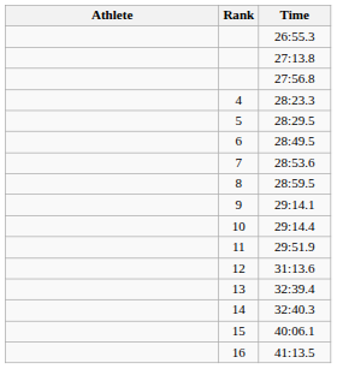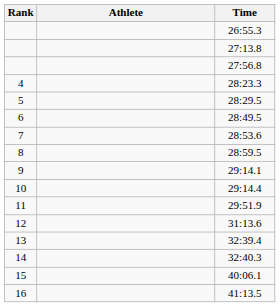columns swapped: Rank <-> Athlete
